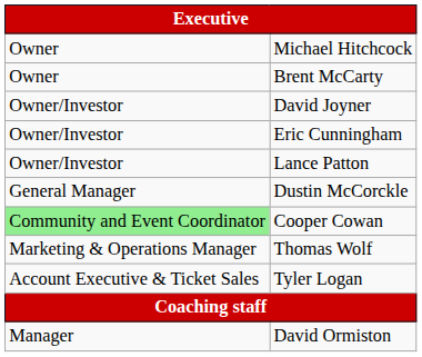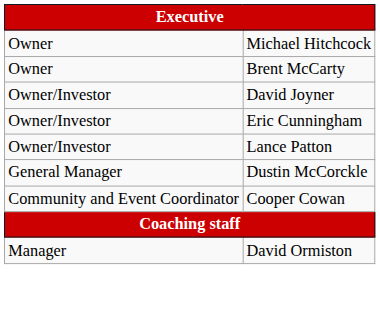Cooper Cowan | column 1: lightgreen background -> no background
- row: Marketing & Operations Manager | Thomas Wolf
- row: Account Executive & Ticket Sales | Tyler Logan
